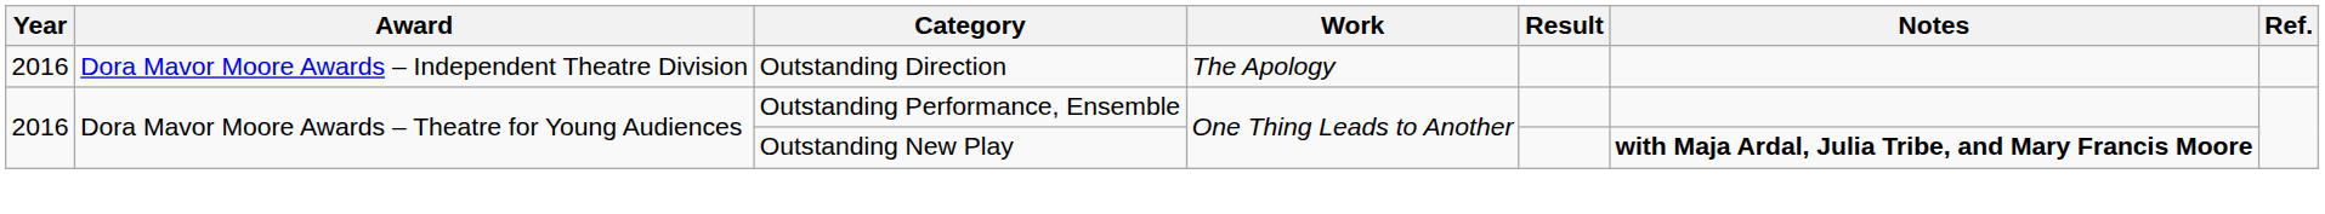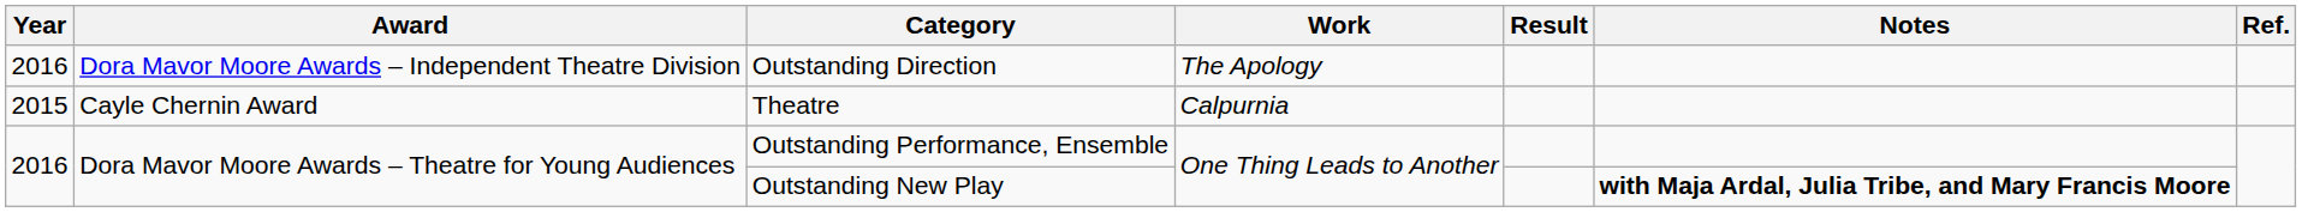+ row: 2015 | Cayle Chernin Award | Theatre | Calpurnia
